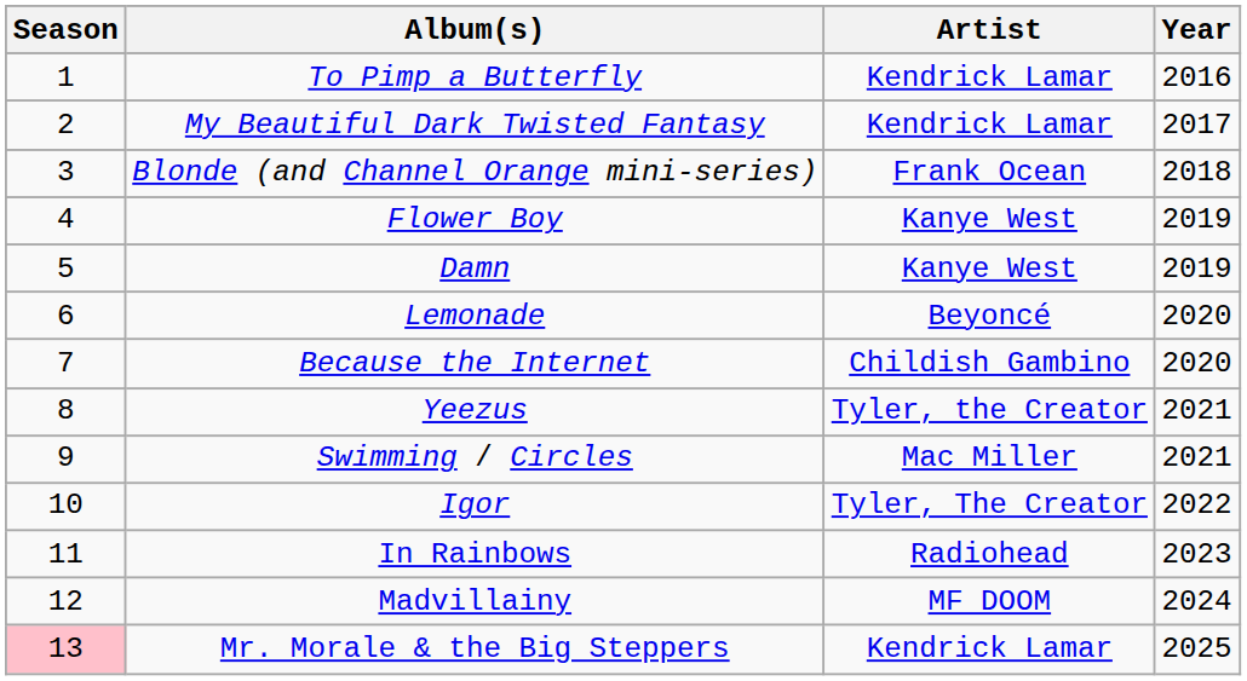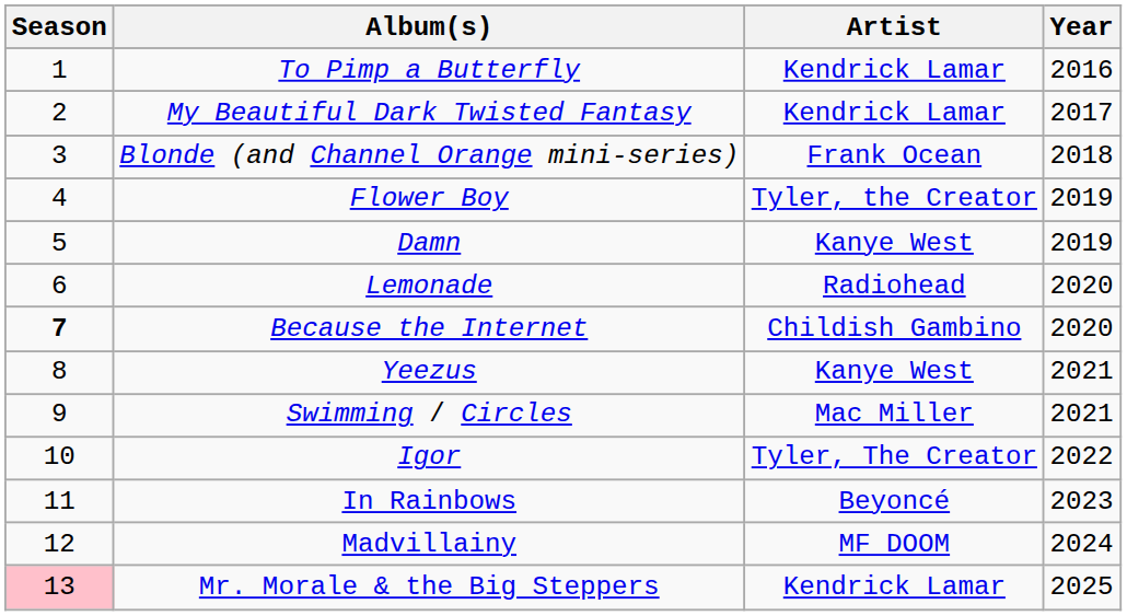Flower Boy | Artist: Kanye West -> Tyler, the Creator
Lemonade | Artist: Beyoncé -> Radiohead
Because the Internet | Season: normal -> bold
Yeezus | Artist: Tyler, the Creator -> Kanye West
In Rainbows | Artist: Radiohead -> Beyoncé
